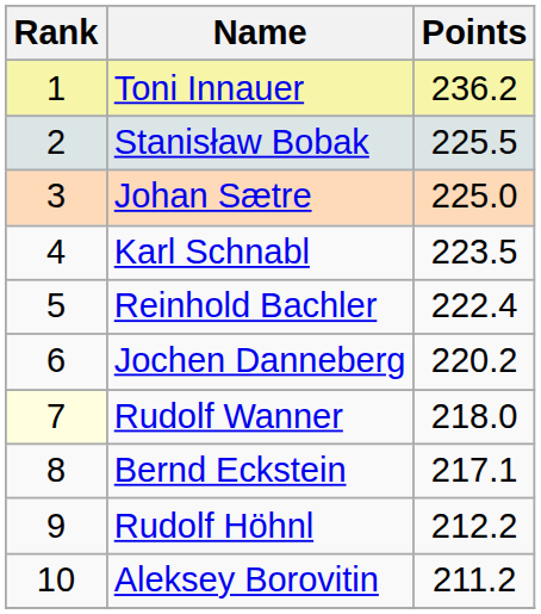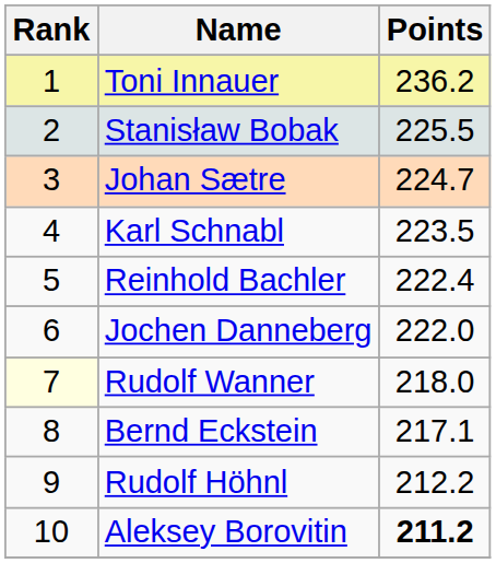Johan Sætre | Points: 225.0 -> 224.7
Jochen Danneberg | Points: 220.2 -> 222.0
Aleksey Borovitin | Points: normal -> bold
